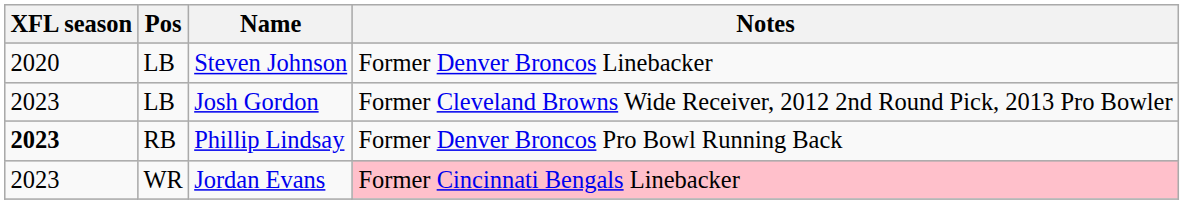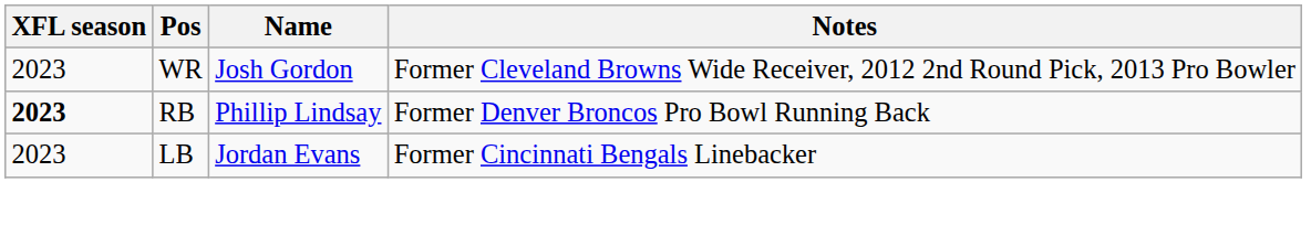- row: 2020 | LB | Steven Johnson | Former Denver Broncos Linebacker
Josh Gordon | Pos: LB -> WR
Jordan Evans | Pos: WR -> LB
Jordan Evans | Notes: pink background -> no background
